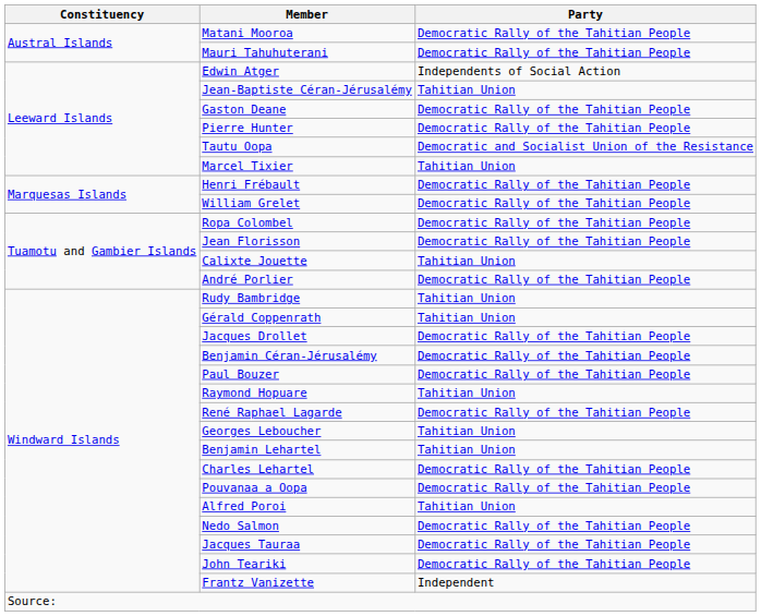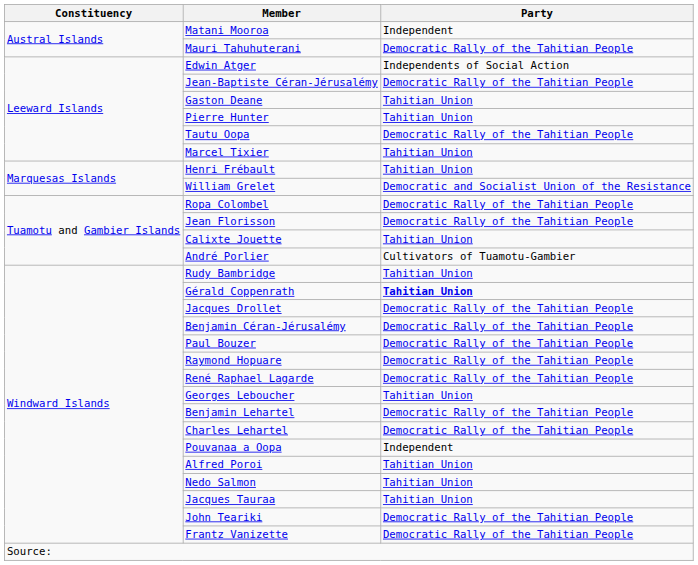Matani Mooroa | Party: Democratic Rally of the Tahitian People -> Independent
Jean-Baptiste Céran-Jérusalémy | Party: Tahitian Union -> Democratic Rally of the Tahitian People
Gaston Deane | Party: Democratic Rally of the Tahitian People -> Tahitian Union
Pierre Hunter | Party: Democratic Rally of the Tahitian People -> Tahitian Union
Tautu Oopa | Party: Democratic and Socialist Union of the Resistance -> Democratic Rally of the Tahitian People
Henri Frébault | Party: Democratic Rally of the Tahitian People -> Tahitian Union
William Grelet | Party: Democratic Rally of the Tahitian People -> Democratic and Socialist Union of the Resistance
André Porlier | Party: Democratic Rally of the Tahitian People -> Cultivators of Tuamotu-Gambier
Gérald Coppenrath | Party: normal -> bold
Raymond Hopuare | Party: Tahitian Union -> Democratic Rally of the Tahitian People
Benjamin Lehartel | Party: Tahitian Union -> Democratic Rally of the Tahitian People
Pouvanaa a Oopa | Party: Democratic Rally of the Tahitian People -> Independent
Nedo Salmon | Party: Democratic Rally of the Tahitian People -> Tahitian Union
Jacques Tauraa | Party: Democratic Rally of the Tahitian People -> Tahitian Union
Frantz Vanizette | Party: Independent -> Democratic Rally of the Tahitian People
